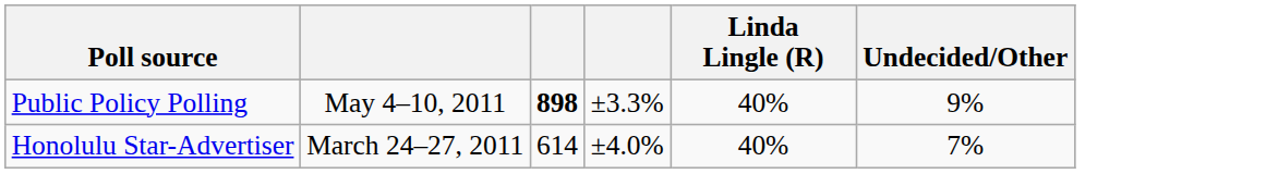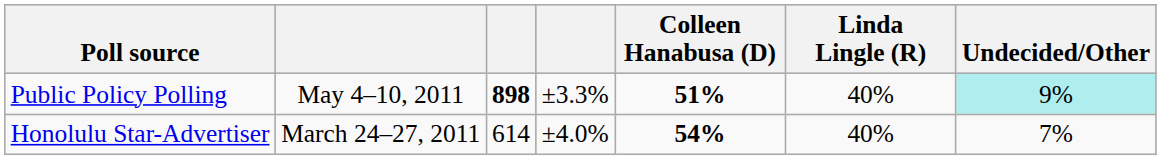+ column: Colleen Hanabusa (D) | 51% | 54%
Public Policy Polling | Undecided/Other: no background -> paleturquoise background
